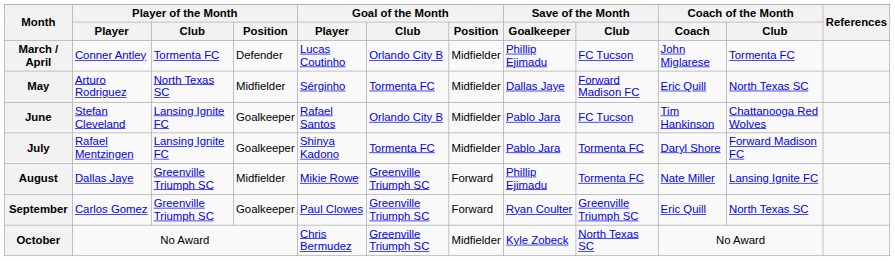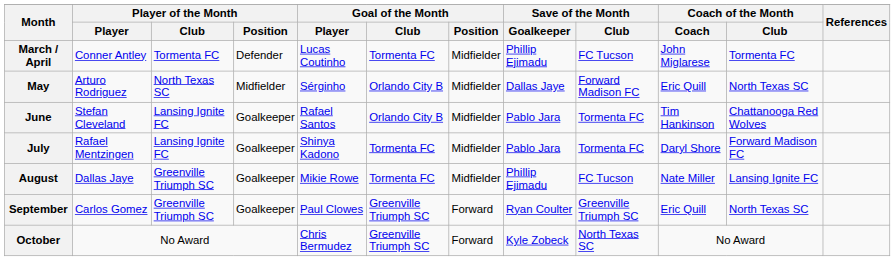March / April | Goal of the Month / Club: Orlando City B -> Tormenta FC
May | Goal of the Month / Club: Tormenta FC -> Orlando City B
June | Save of the Month / Club: FC Tucson -> Tormenta FC
August | Player of the Month / Position: Midfielder -> Goalkeeper
August | Goal of the Month / Club: Greenville Triumph SC -> Tormenta FC
August | Goal of the Month / Position: Forward -> Midfielder
August | Save of the Month / Club: Tormenta FC -> FC Tucson
October | Goal of the Month / Position: Midfielder -> Forward
